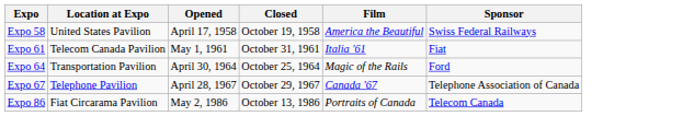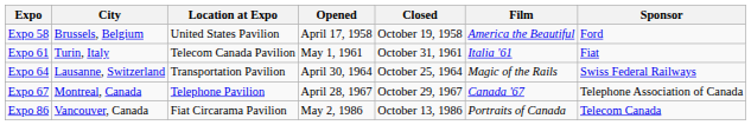+ column: City | Brussels, Belgium | Turin, Italy | Lausanne, Switzerland | Montreal, Canada | Vancouver, Canada
Expo 58 | Sponsor: Swiss Federal Railways -> Ford
Expo 64 | Sponsor: Ford -> Swiss Federal Railways
